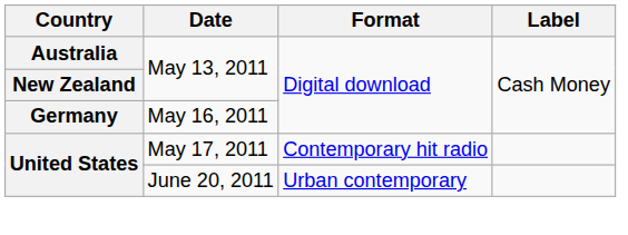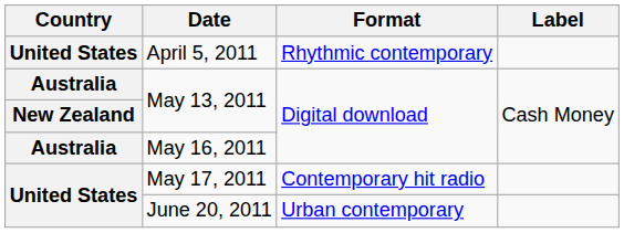+ row: United States | April 5, 2011 | Rhythmic contemporary
May 16, 2011 | Country: Germany -> Australia
